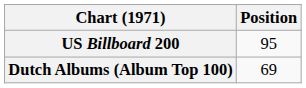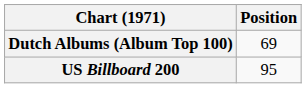rows swapped: Dutch Albums (Album Top 100) <-> US Billboard 200
